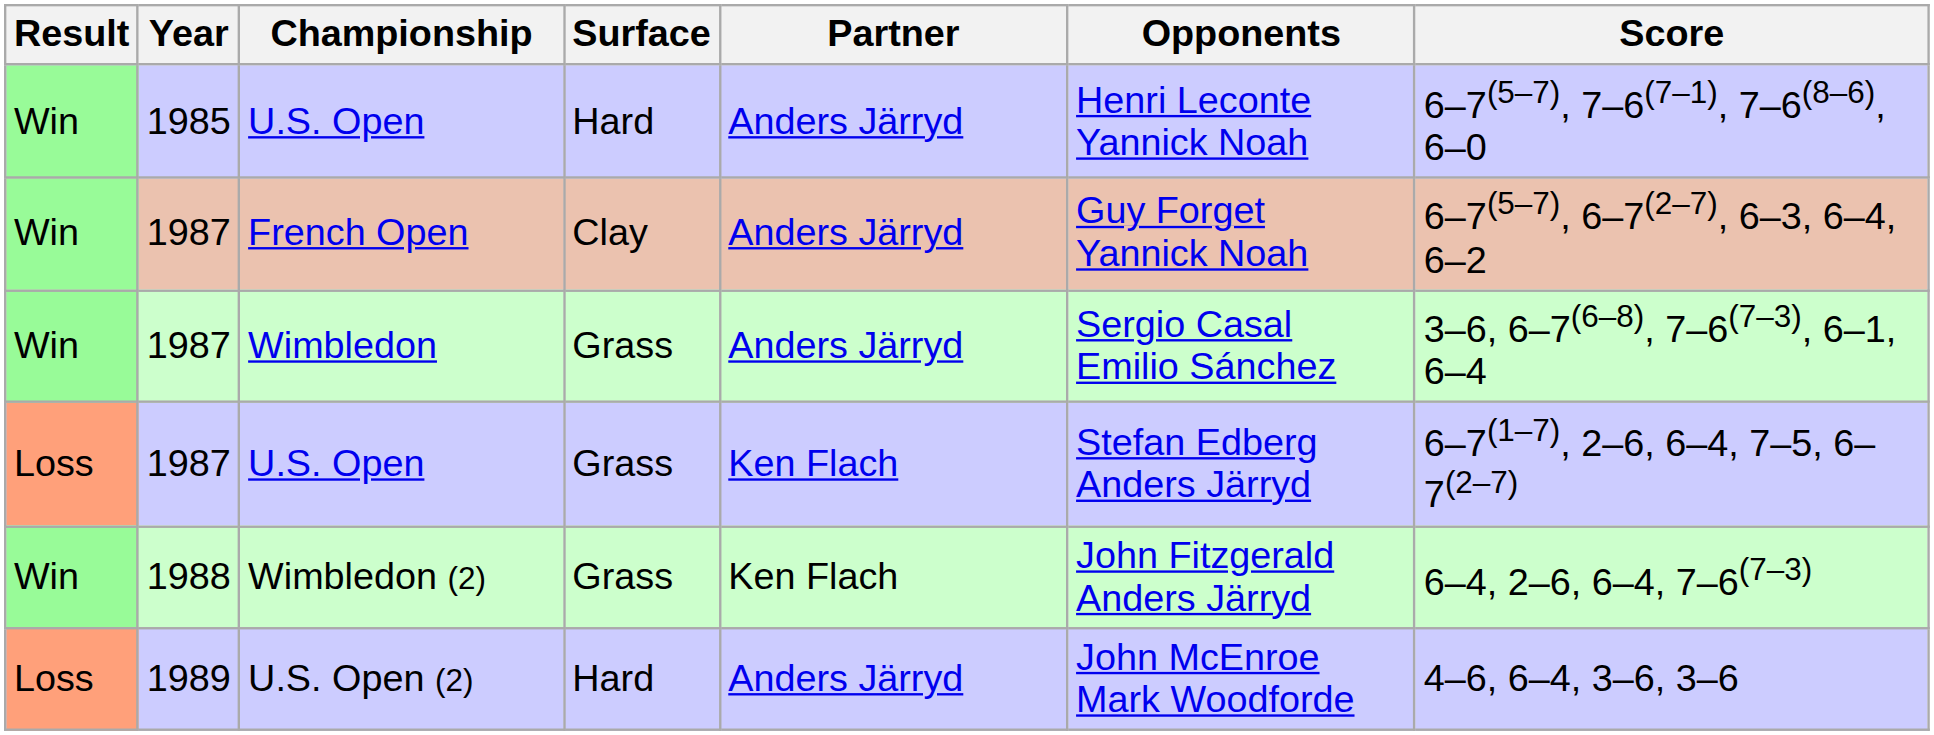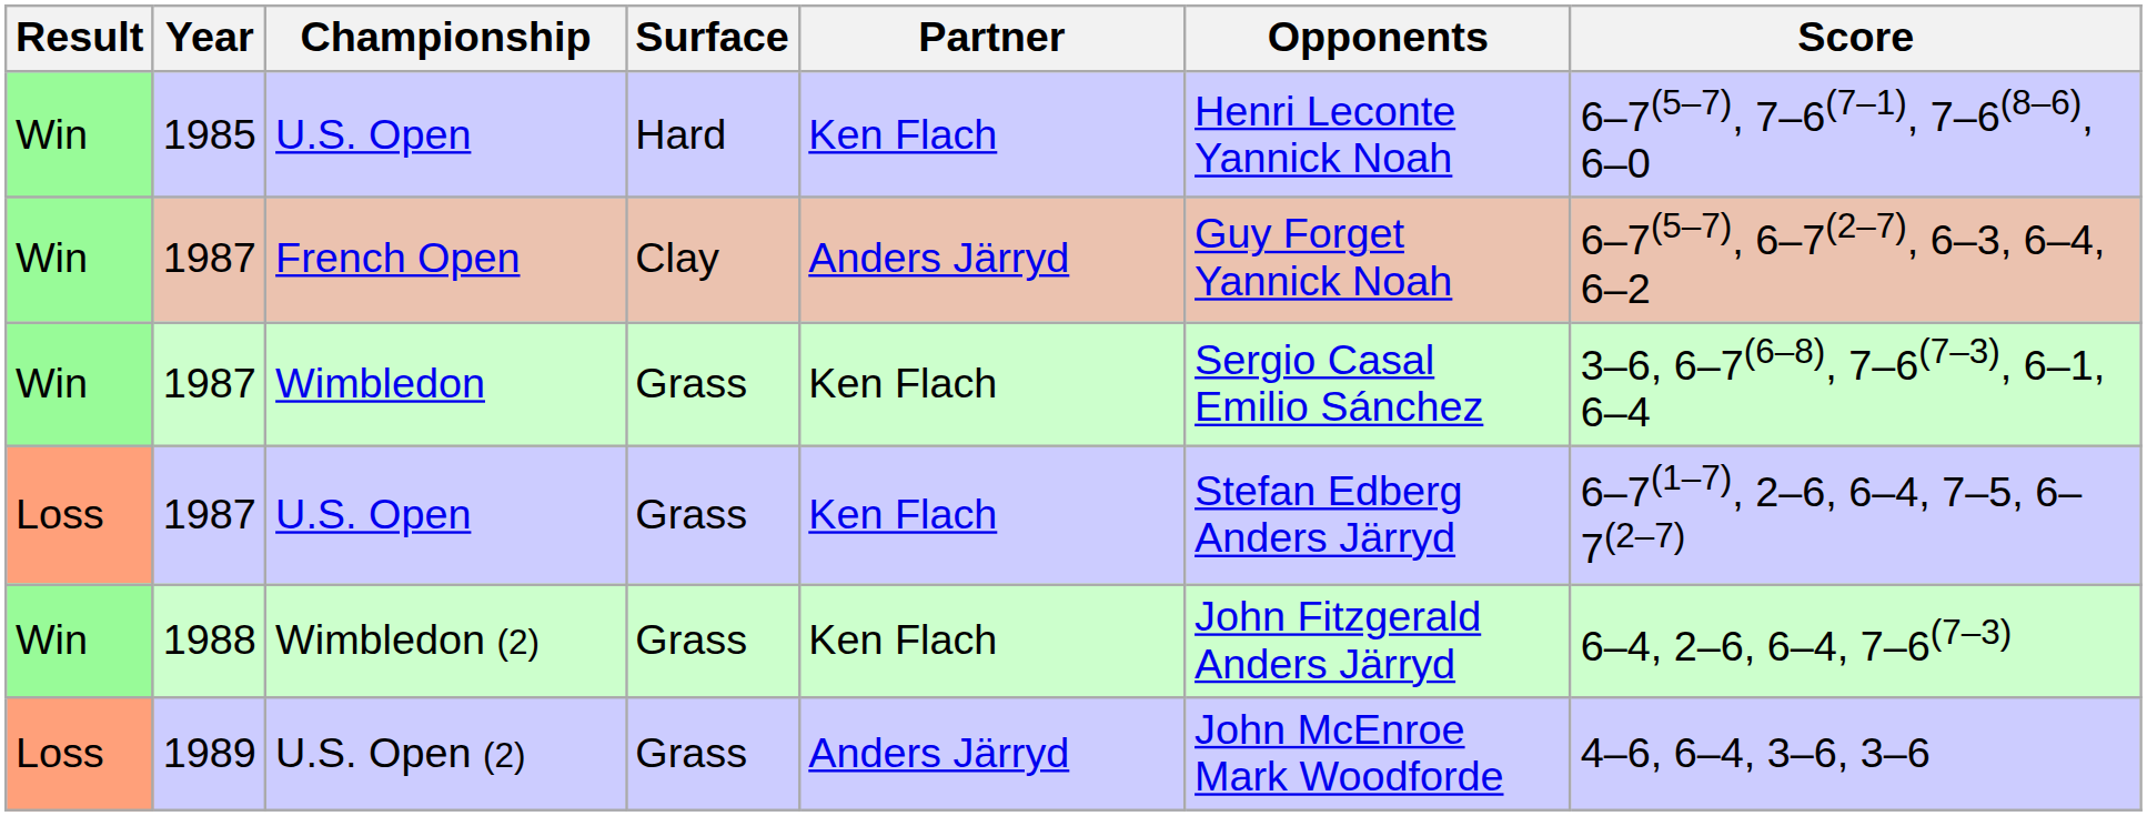1985 / U.S. Open | Partner: Anders Järryd -> Ken Flach
Wimbledon | Partner: Anders Järryd -> Ken Flach
U.S. Open (2) | Surface: Hard -> Grass
